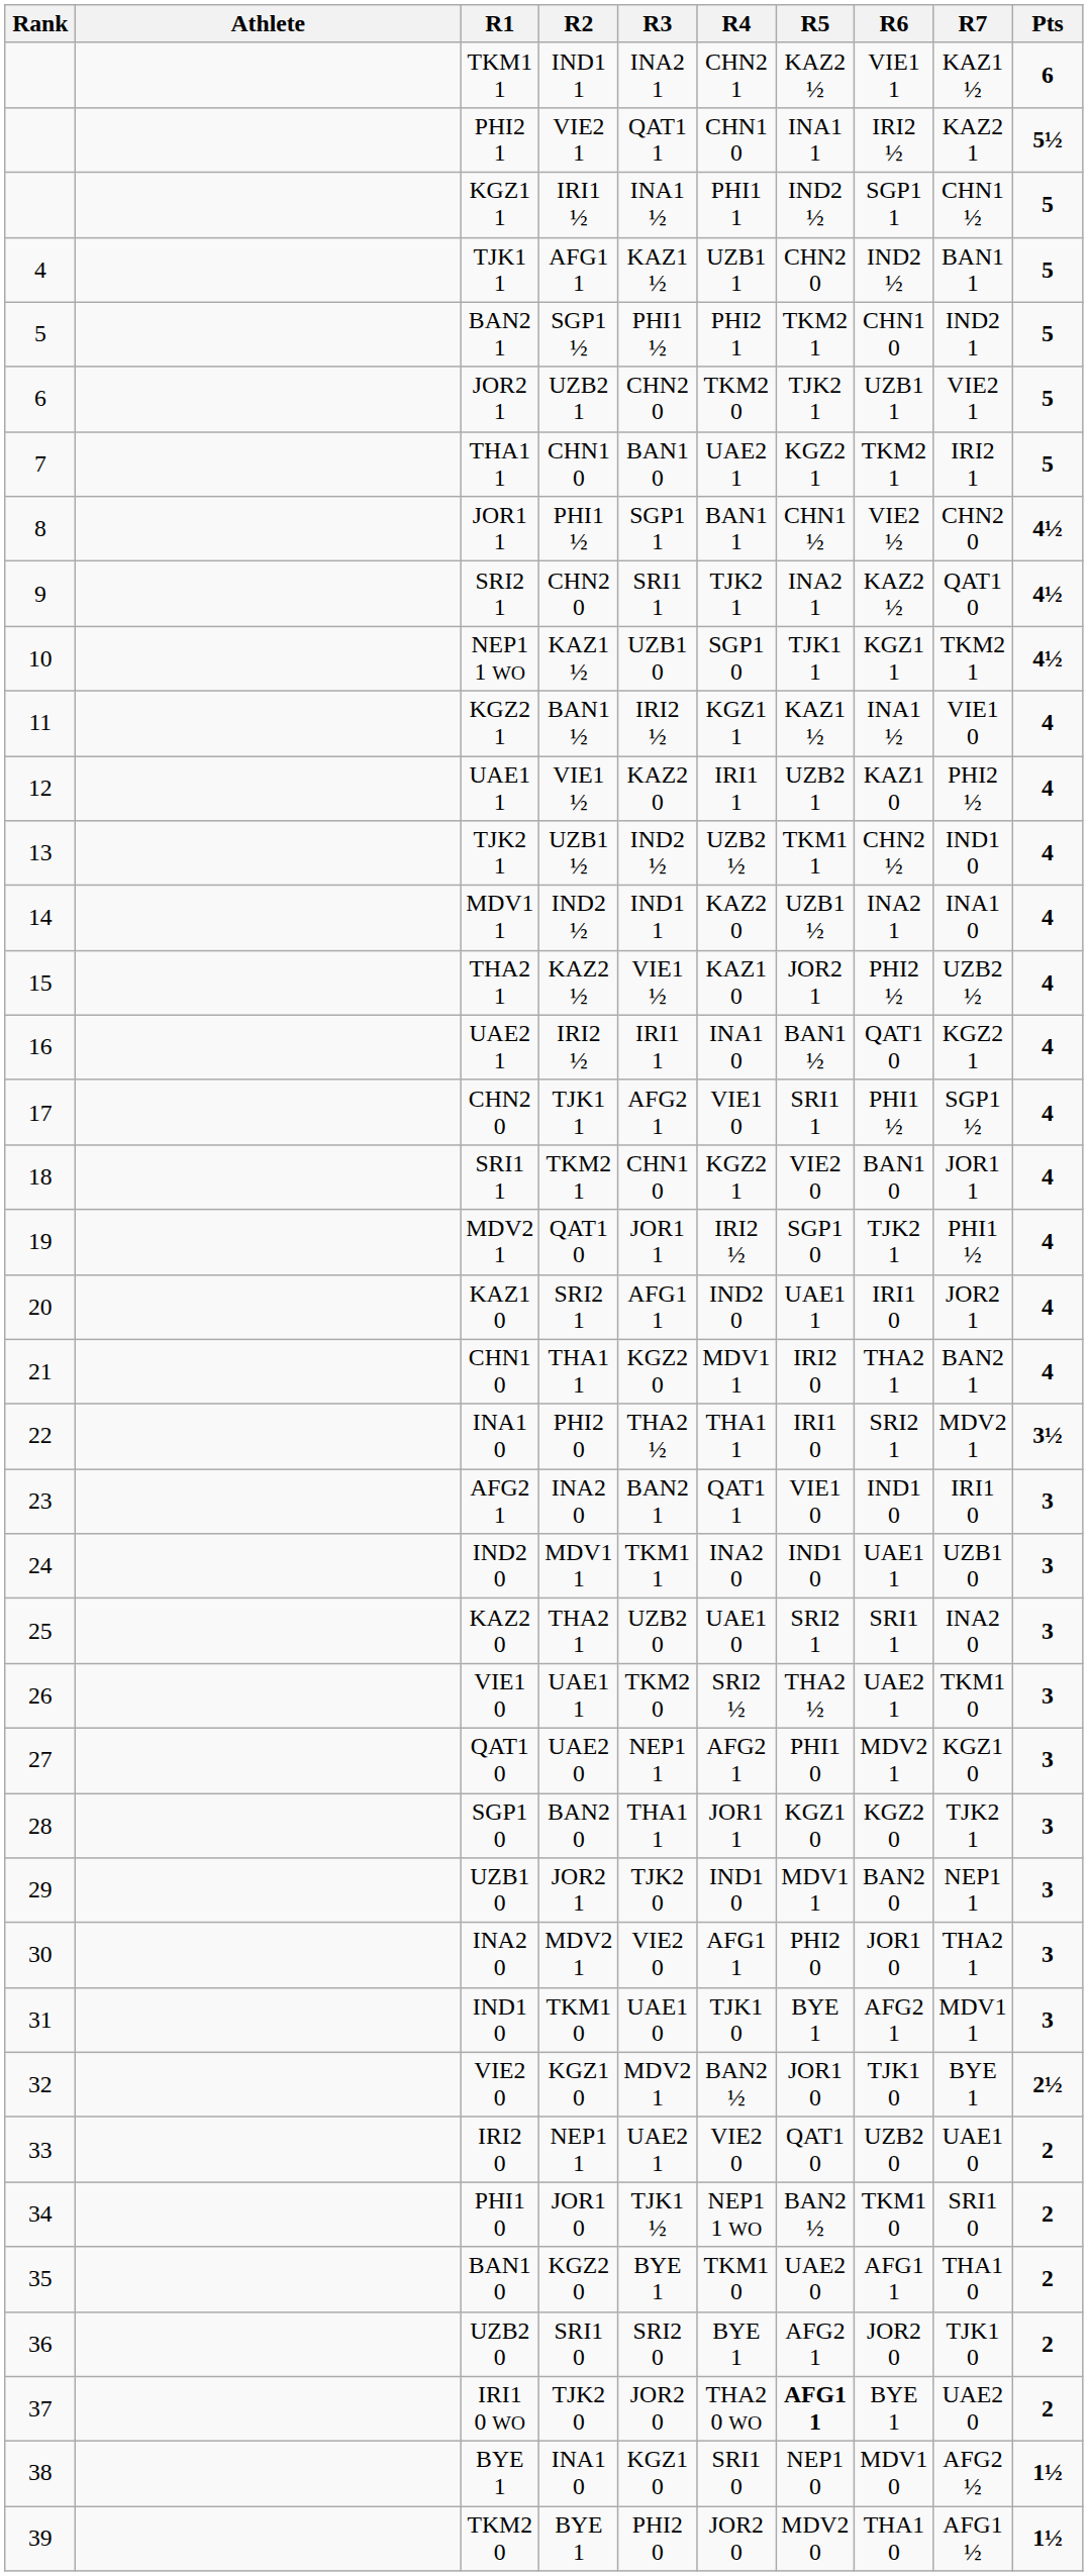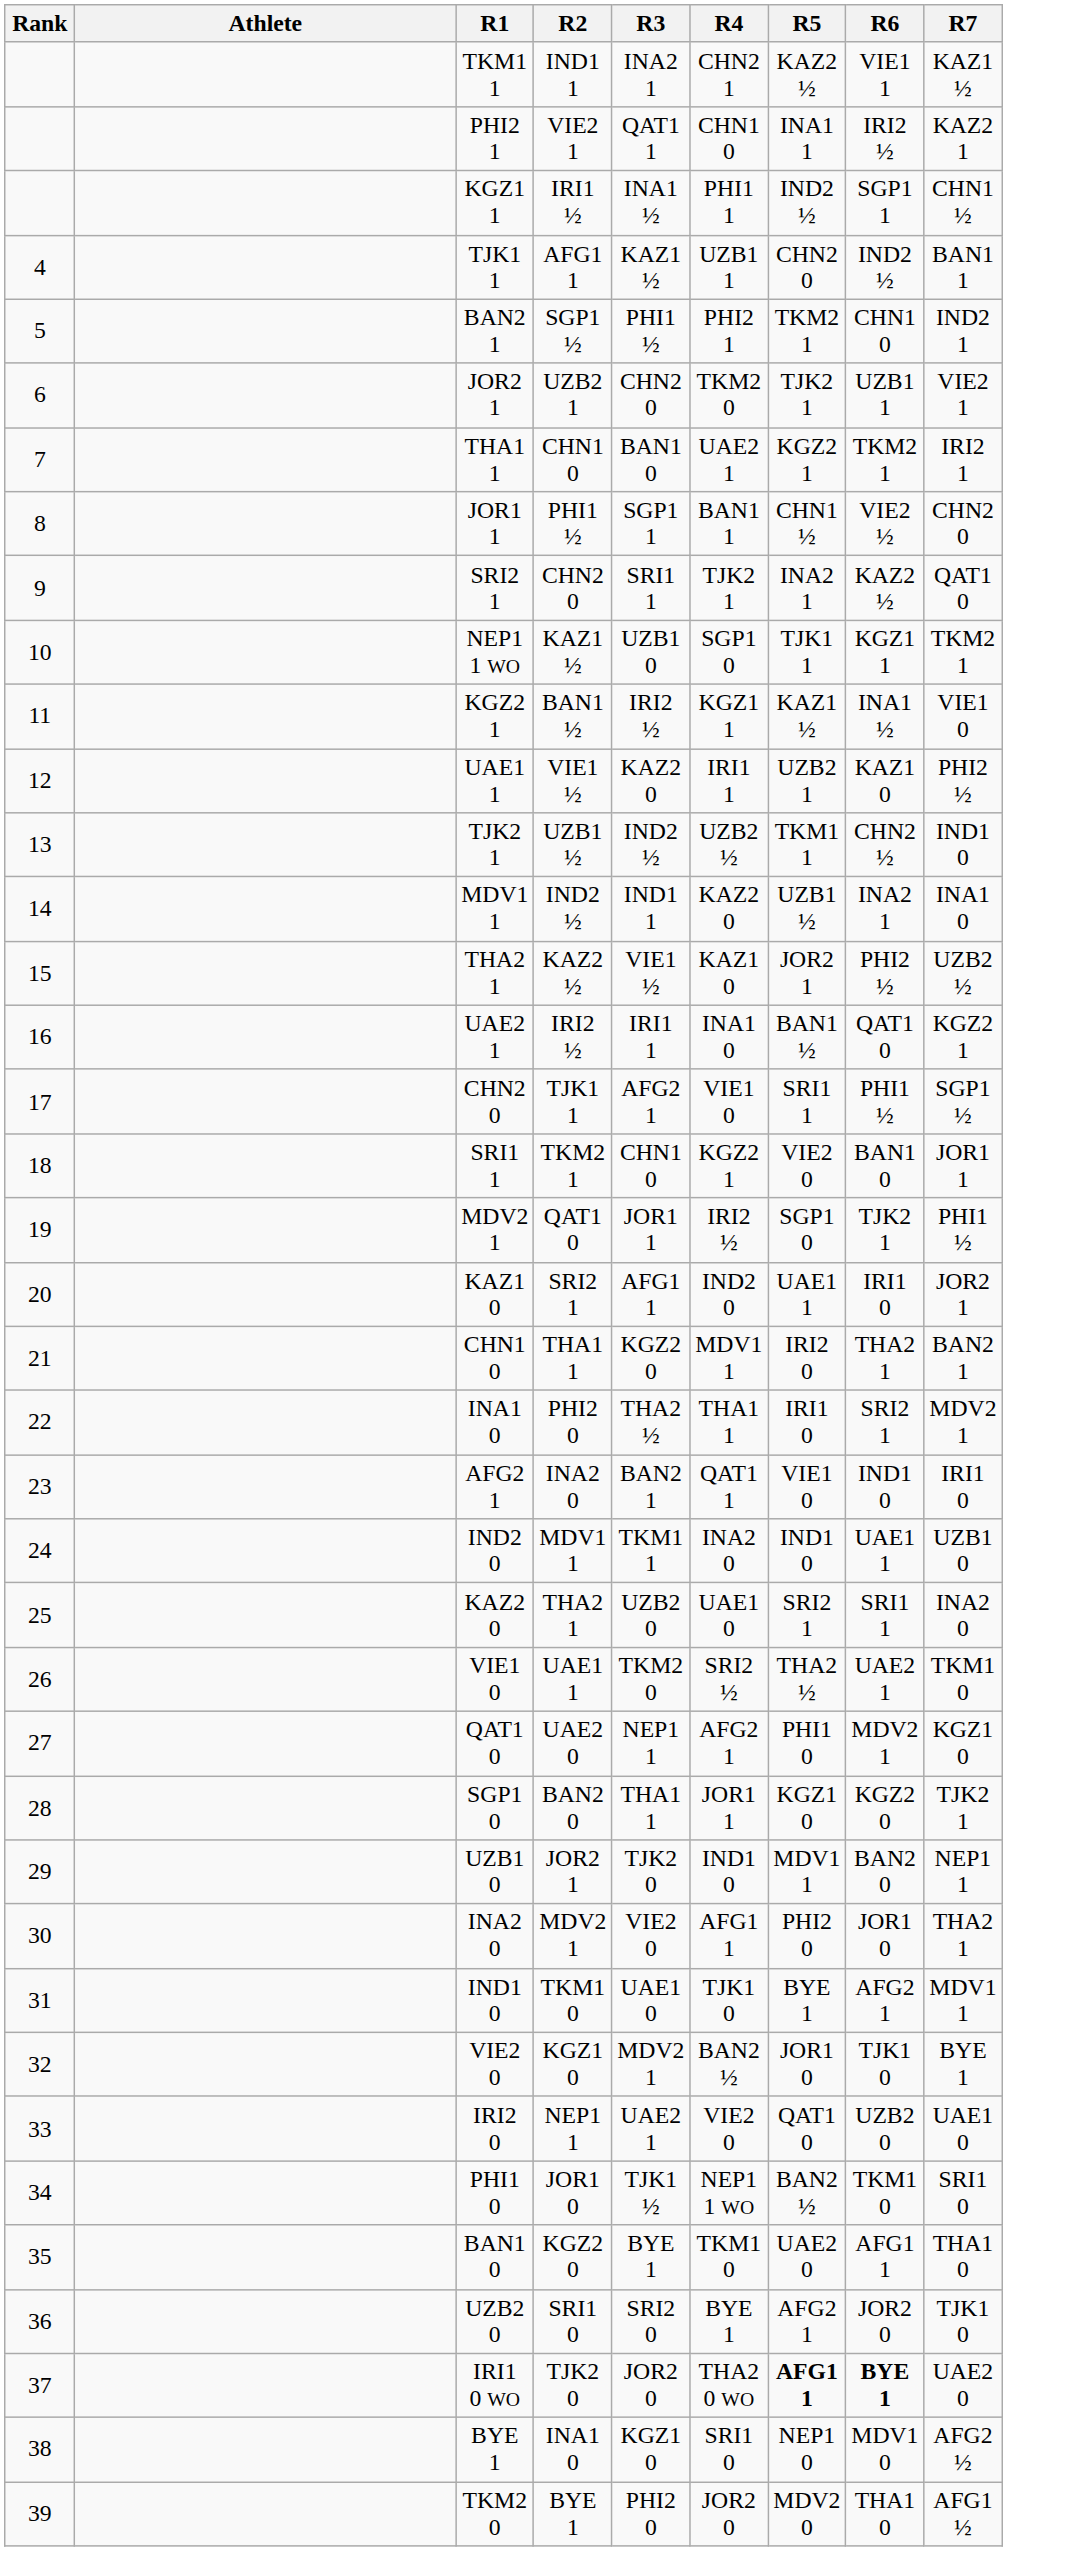- column: Pts | 6 | 5½ | 5 | 5 | 5 | 5 | 5 | 4½ | 4½ | 4½ | 4 | 4 | 4 | 4 | 4 | 4 | 4 | 4 | 4 | 4 | 4 | 3½ | 3 | 3 | 3 | 3 | 3 | 3 | 3 | 3 | 3 | 2½ | 2 | 2 | 2 | 2 | 2 | 1½ | 1½
IRI1 0 WO | R6: normal -> bold
